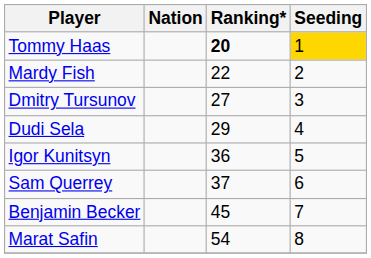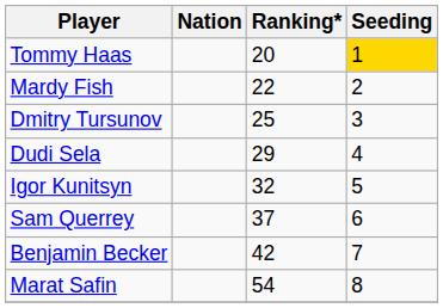Tommy Haas | Ranking*: bold -> normal
Dmitry Tursunov | Ranking*: 27 -> 25
Igor Kunitsyn | Ranking*: 36 -> 32
Benjamin Becker | Ranking*: 45 -> 42
